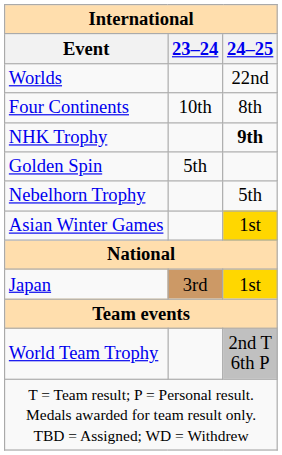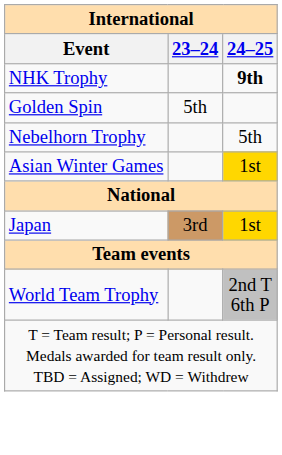- row: Worlds | 22nd
- row: Four Continents | 10th | 8th
